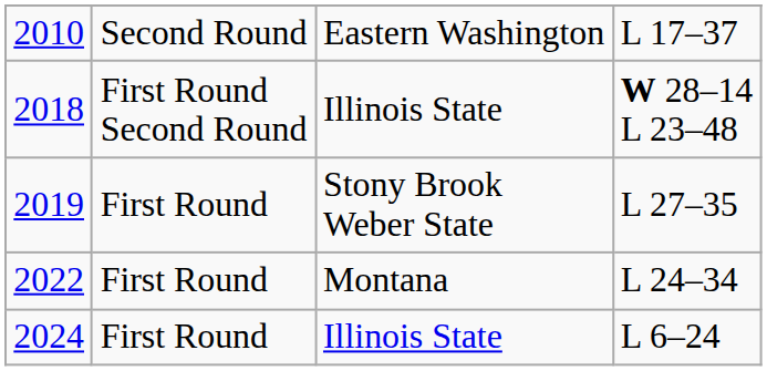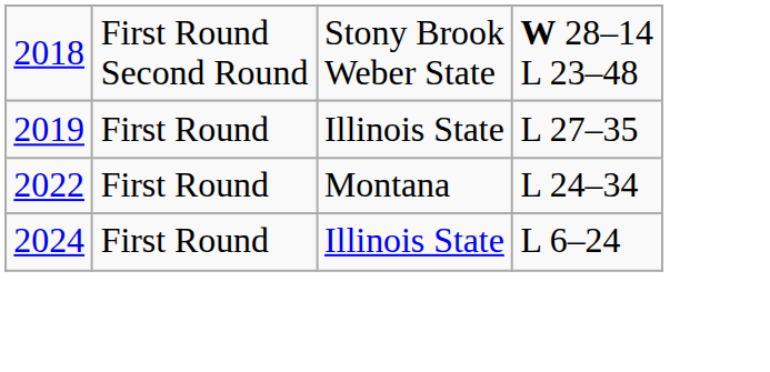- row: 2010 | Second Round | Eastern Washington | L 17–37
2018 | column 3: Illinois State -> Stony Brook Weber State
2019 | column 3: Stony Brook Weber State -> Illinois State
